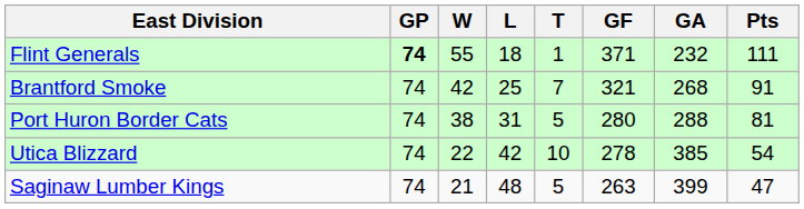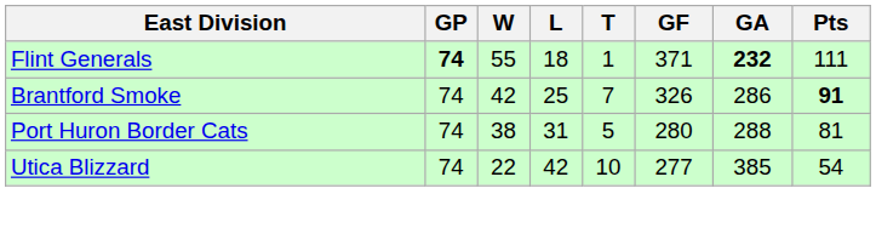Flint Generals | GA: normal -> bold
Brantford Smoke | GF: 321 -> 326
Brantford Smoke | GA: 268 -> 286
Brantford Smoke | Pts: normal -> bold
Utica Blizzard | GF: 278 -> 277
- row: Saginaw Lumber Kings | 74 | 21 | 48 | 5 | 263 | 399 | 47
